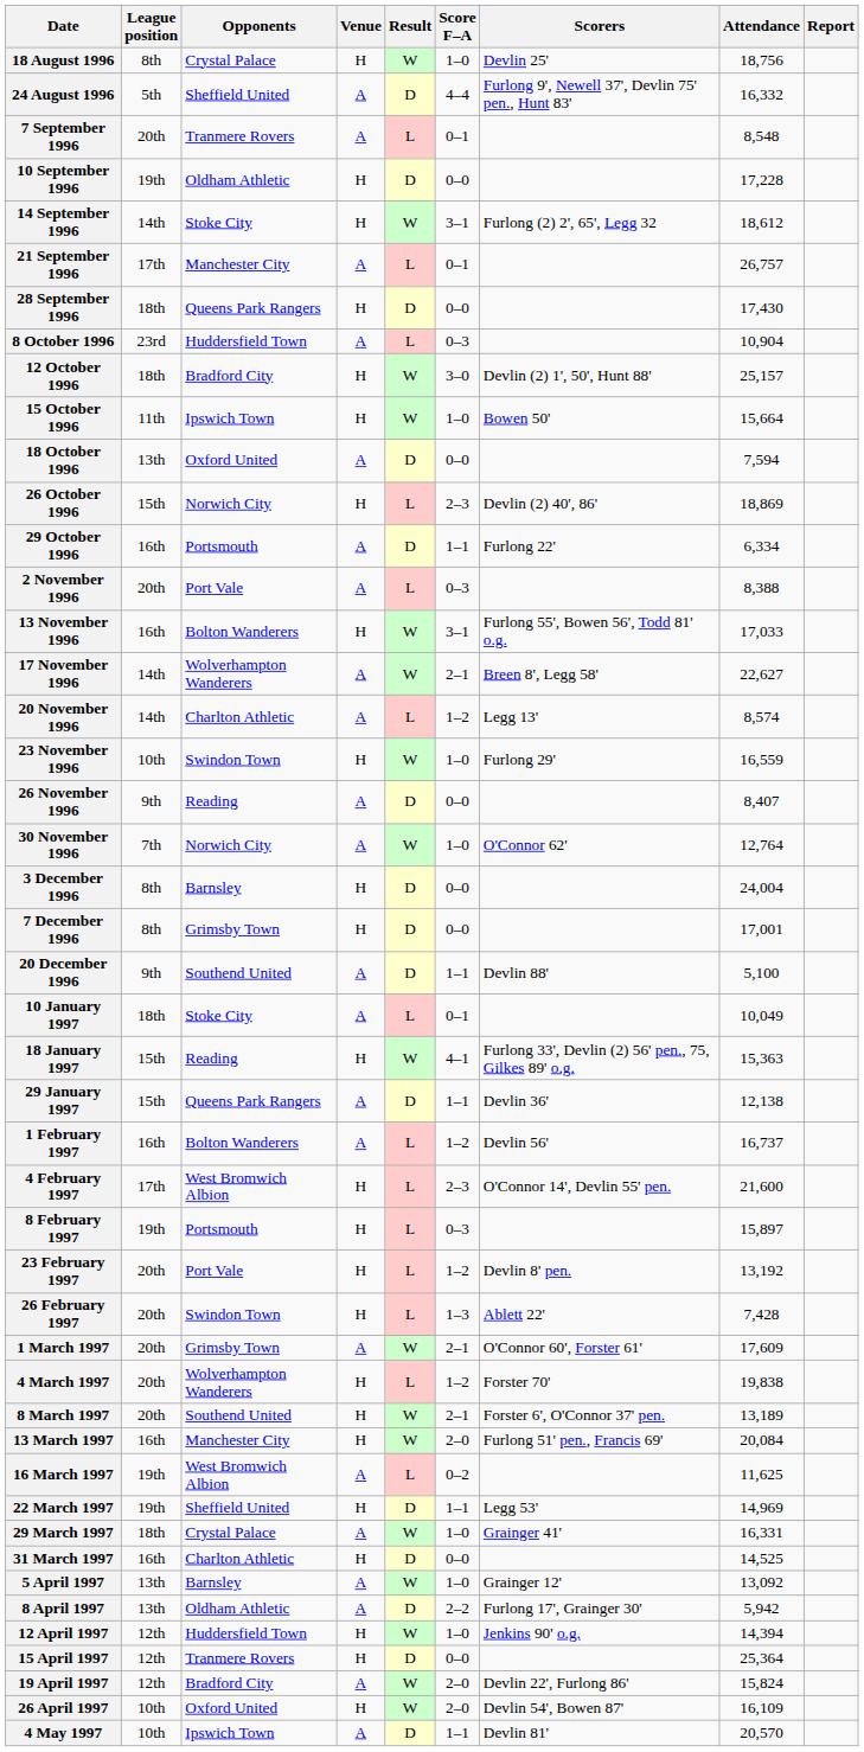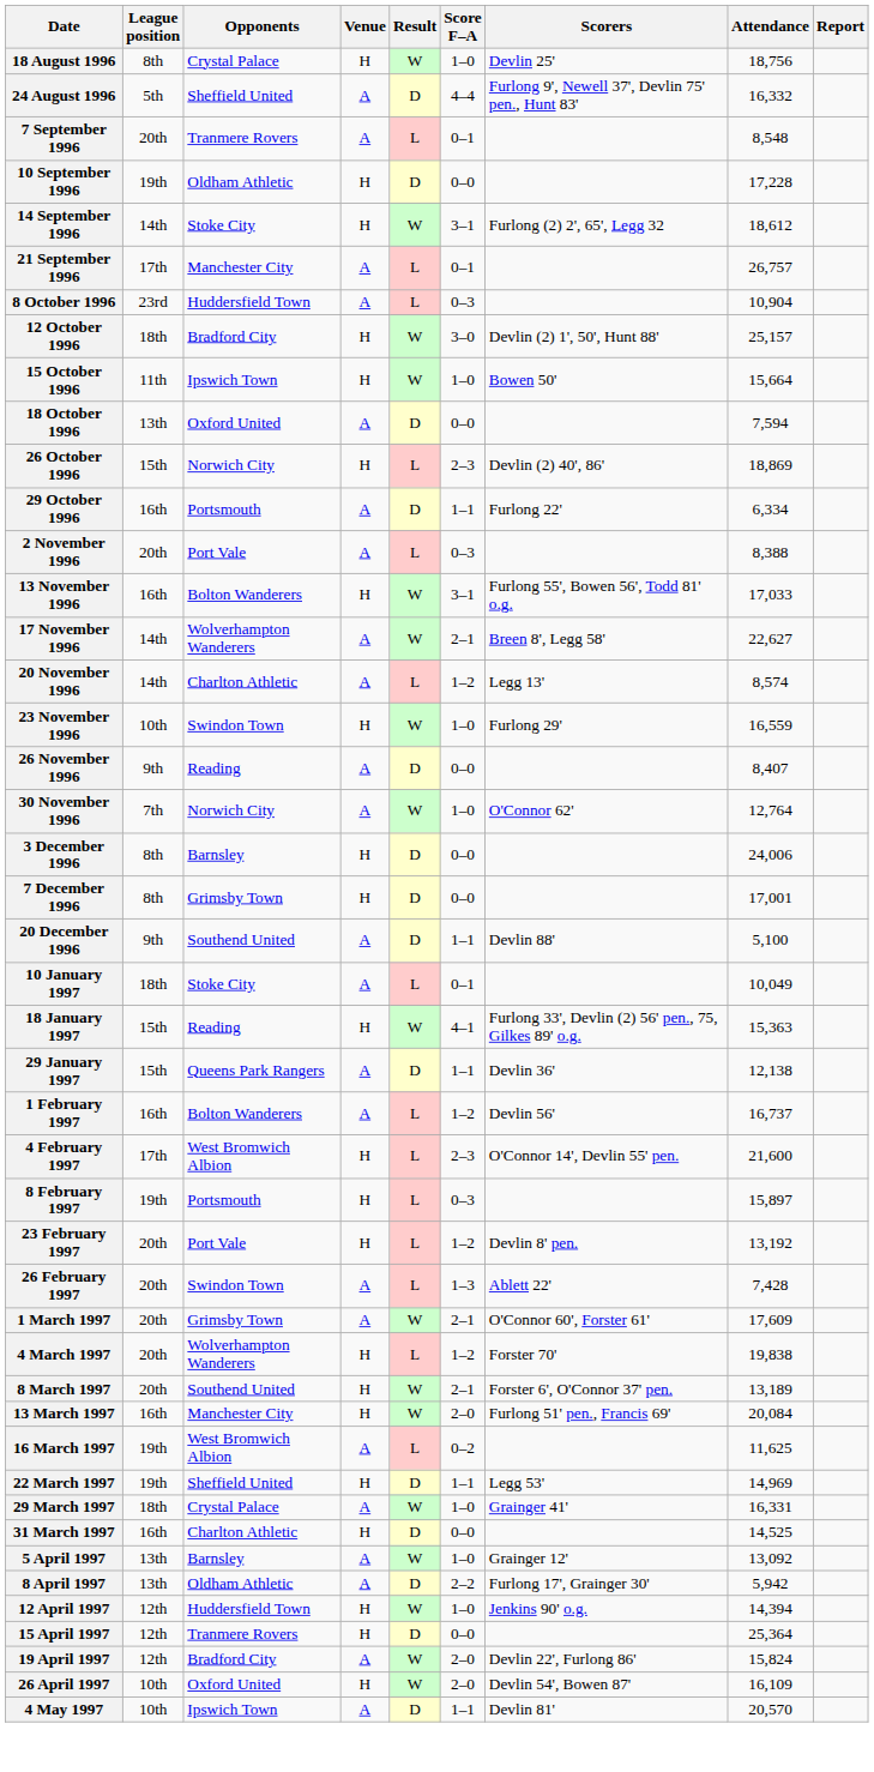- row: 28 September 1996 | 18th | Queens Park Rangers | H | D | 0–0 | 17,430
3 December 1996 | Attendance: 24,004 -> 24,006
26 February 1997 | Venue: H -> A
